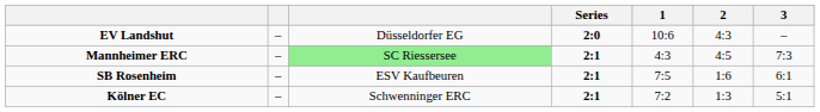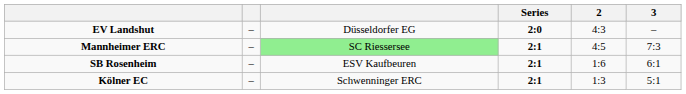- column: 1 | 10:6 | 4:3 | 7:5 | 7:2
